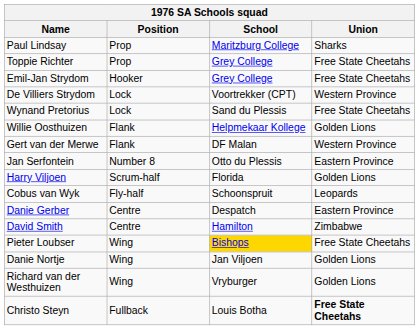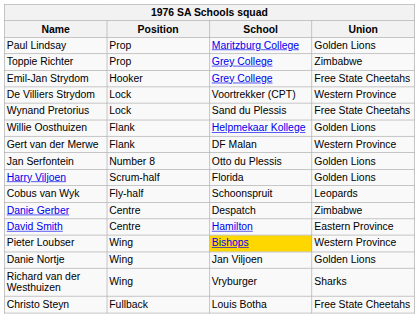Paul Lindsay | Union: Sharks -> Golden Lions
Toppie Richter | Union: Free State Cheetahs -> Zimbabwe
Jan Serfontein | Union: Eastern Province -> Golden Lions
Danie Gerber | Union: Eastern Province -> Zimbabwe
David Smith | Union: Zimbabwe -> Eastern Province
Pieter Loubser | Union: Free State Cheetahs -> Western Province
Richard van der Westhuizen | Union: Golden Lions -> Sharks
Christo Steyn | Union: bold -> normal
